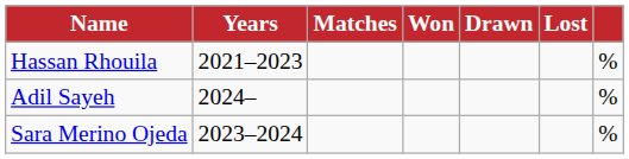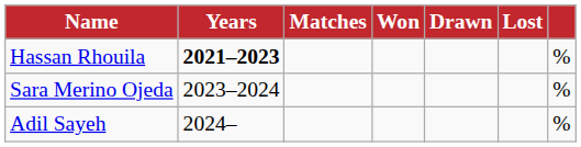Hassan Rhouila | Years: normal -> bold
rows swapped: Sara Merino Ojeda <-> Adil Sayeh
